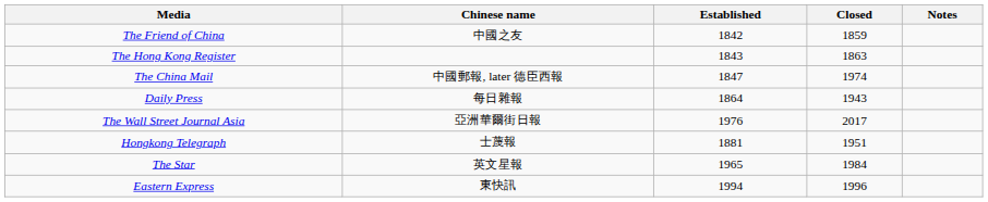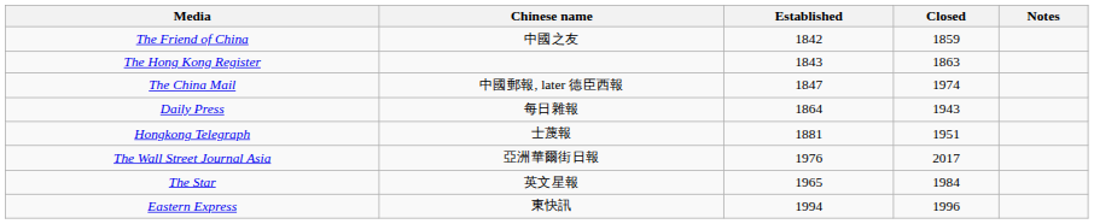rows swapped: Hongkong Telegraph <-> The Wall Street Journal Asia
